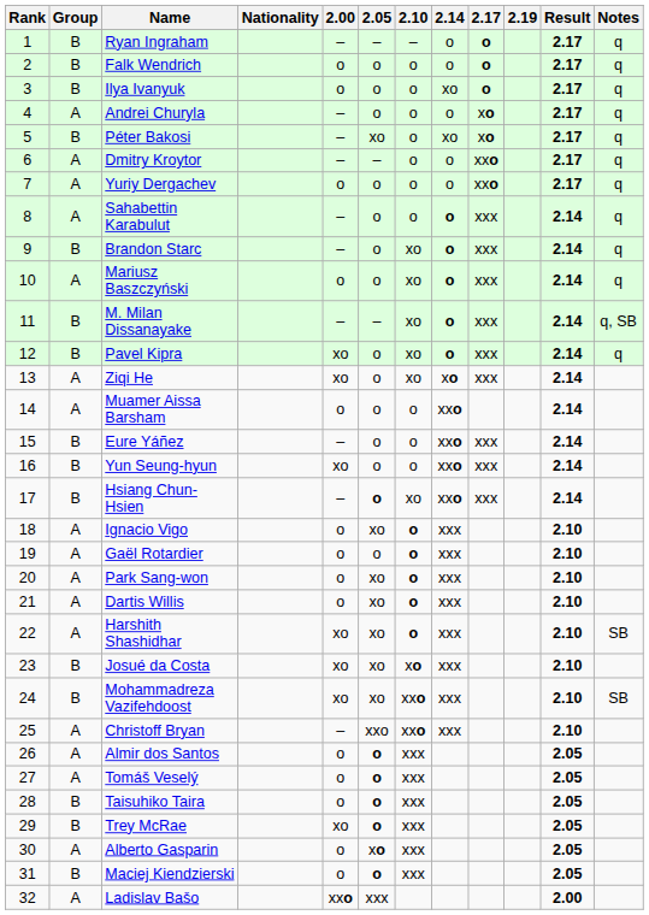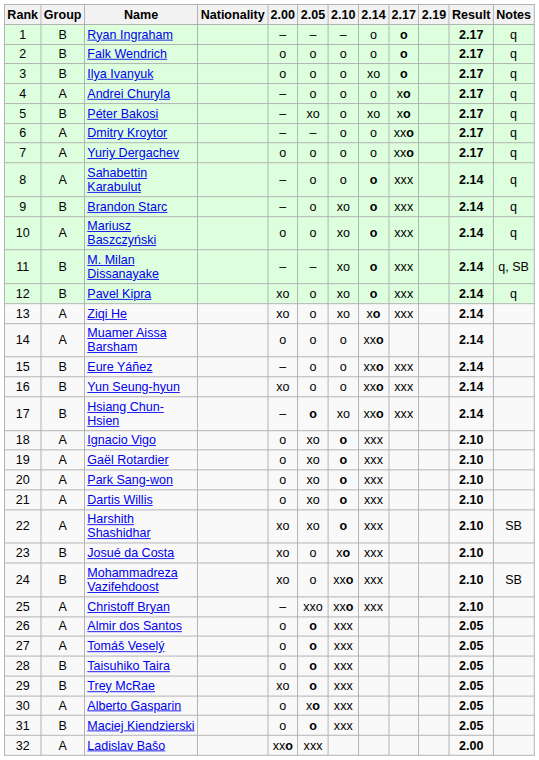Gaël Rotardier | 2.05: o -> xo
Josué da Costa | 2.05: xo -> o
Mohammadreza Vazifehdoost | 2.05: xo -> o
